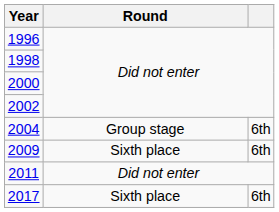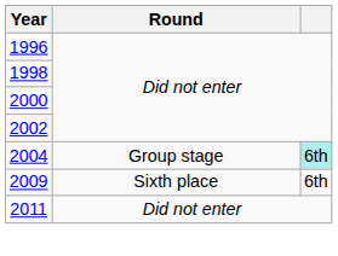2004 | column 3: no background -> paleturquoise background
- row: 2017 | Sixth place | 6th
